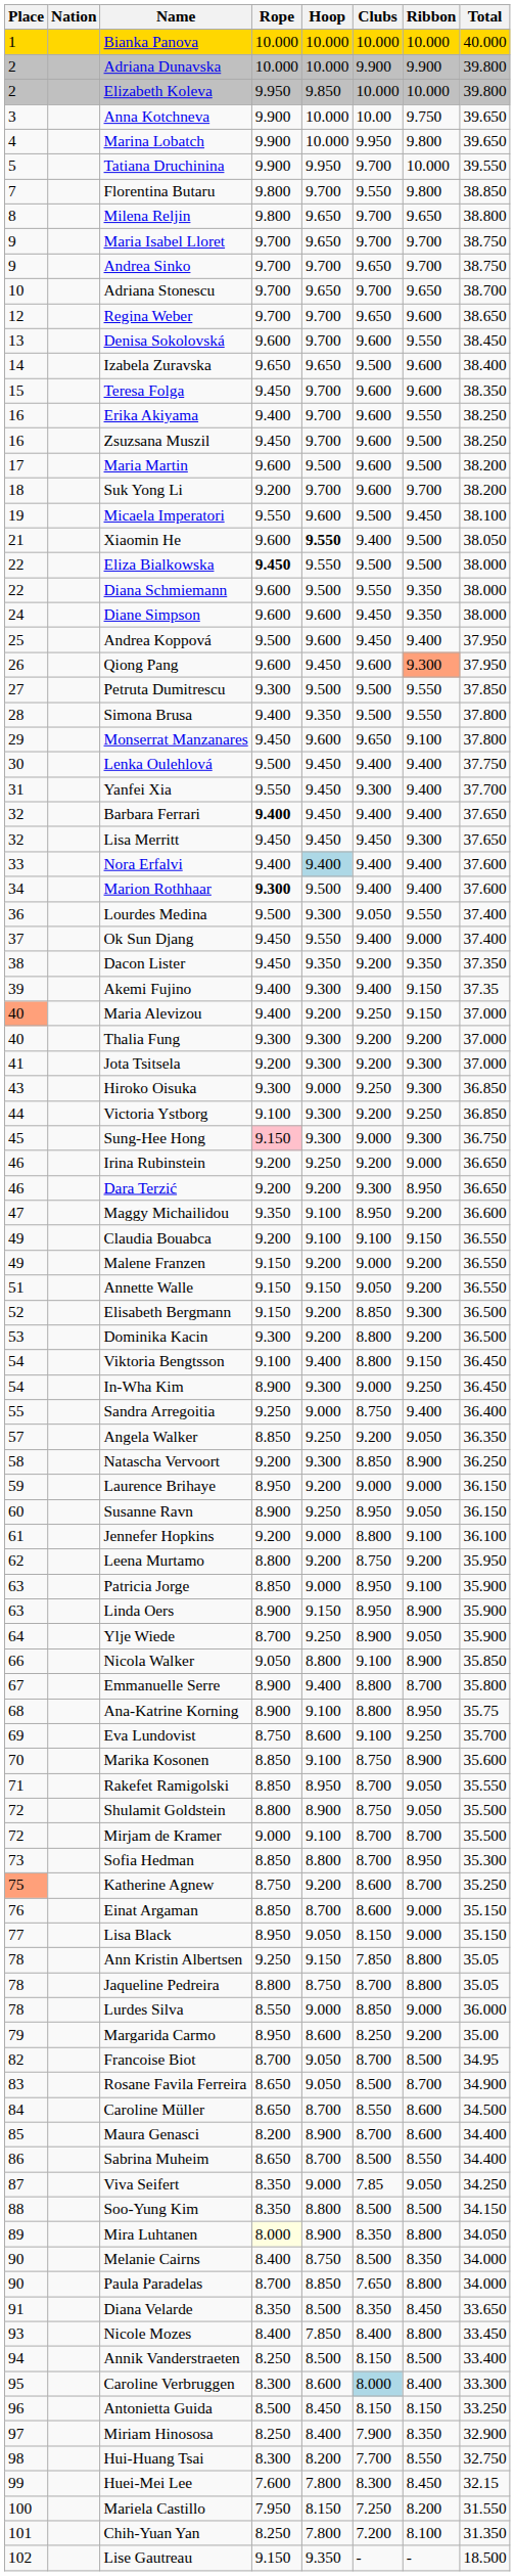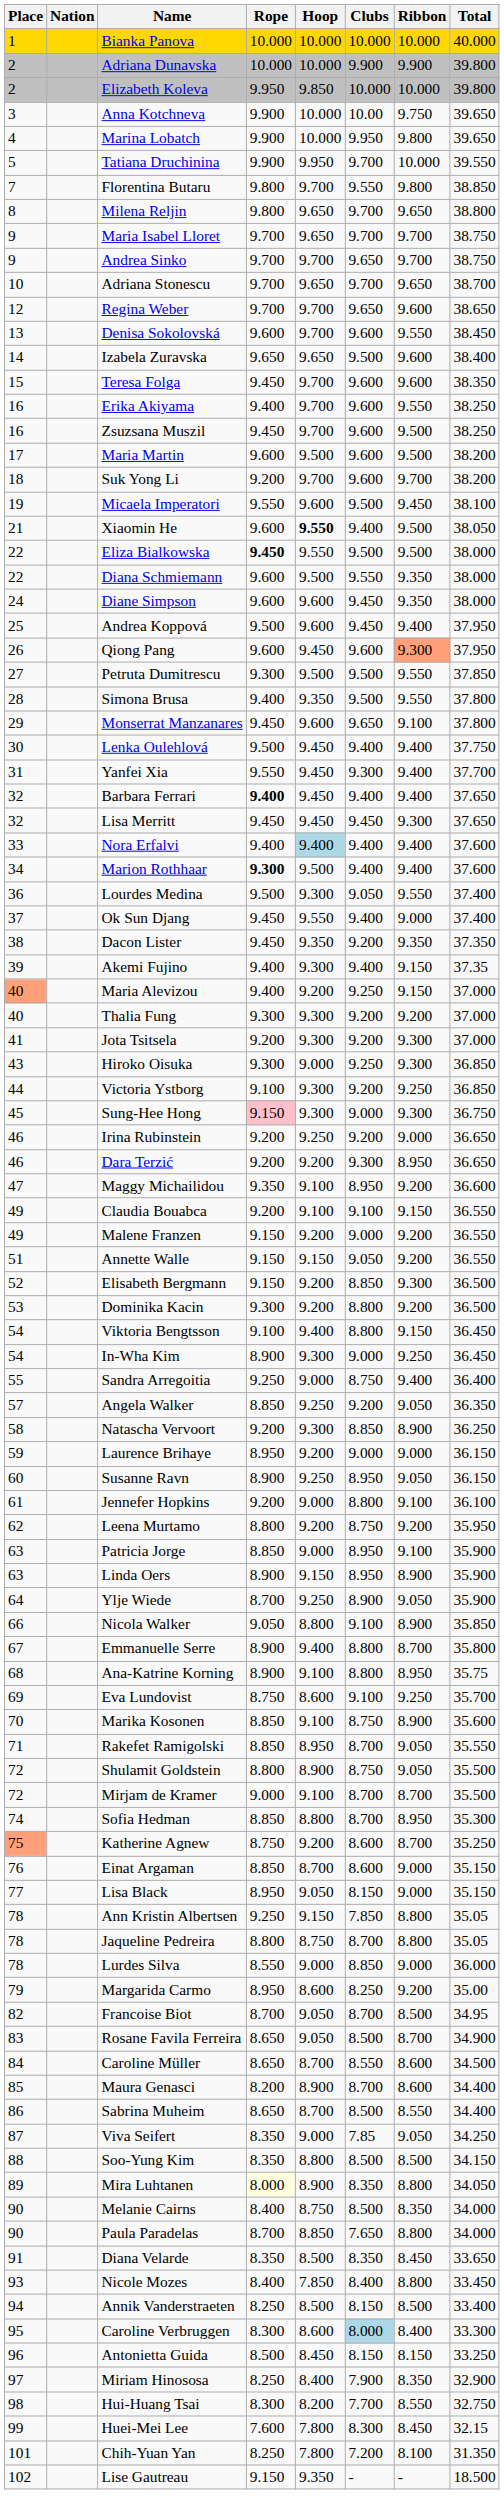Sofia Hedman | Place: 73 -> 74
- row: 100 | Mariela Castillo | 7.950 | 8.150 | 7.250 | 8.200 | 31.550
